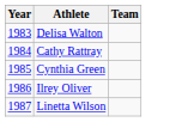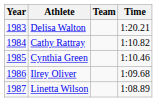+ column: Time | 1:20.21 | 1:10.82 | 1:10.46 | 1:09.68 | 1:08.89
